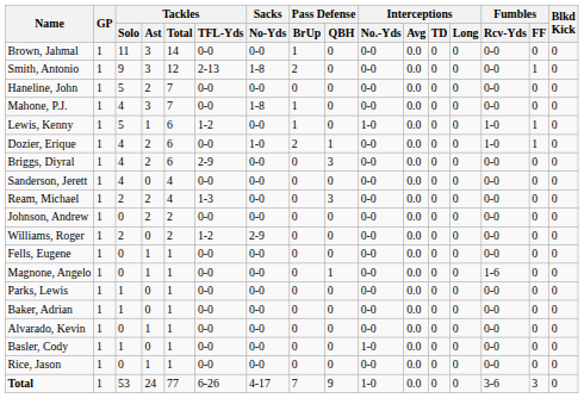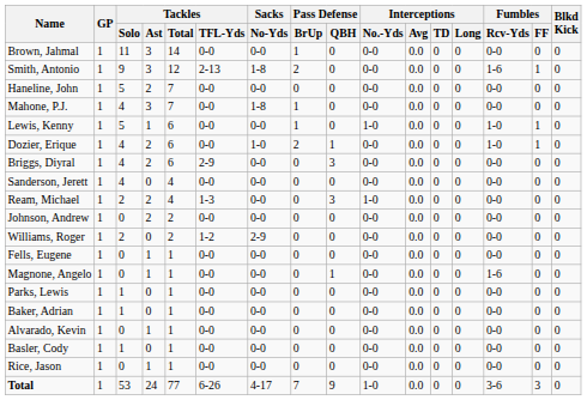Smith, Antonio | Fumbles / Rcv-Yds: 0-0 -> 1-6
Lewis, Kenny | Tackles / TFL-Yds: 1-2 -> 0-0
Ream, Michael | Interceptions / No.-Yds: 0-0 -> 1-0
Basler, Cody | Interceptions / No.-Yds: 1-0 -> 0-0
